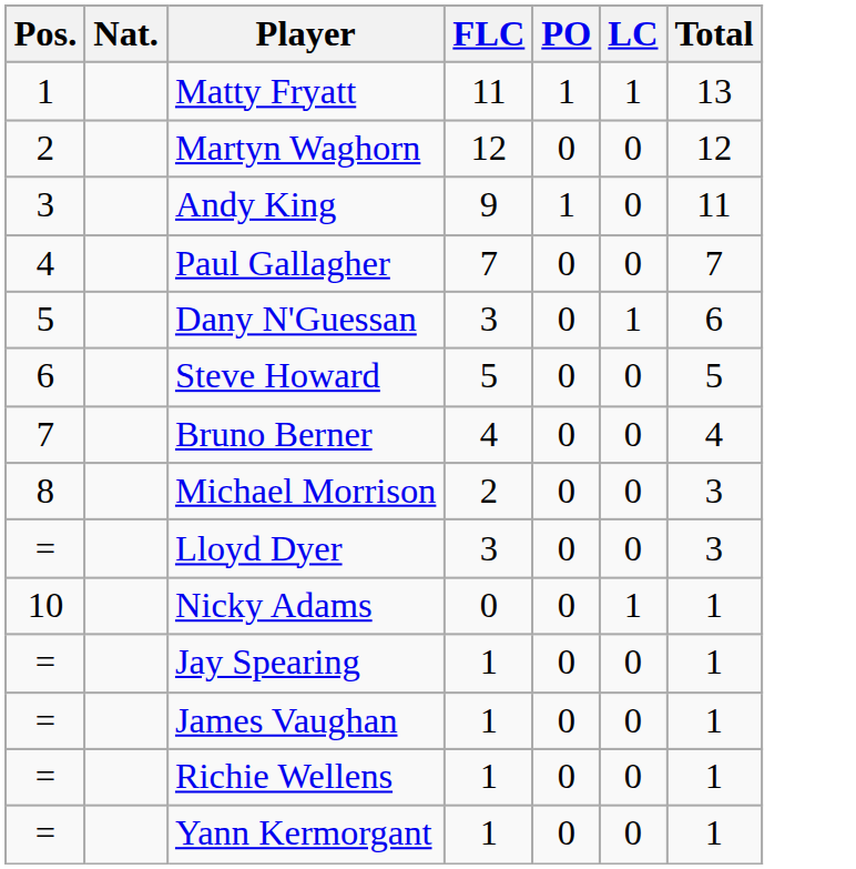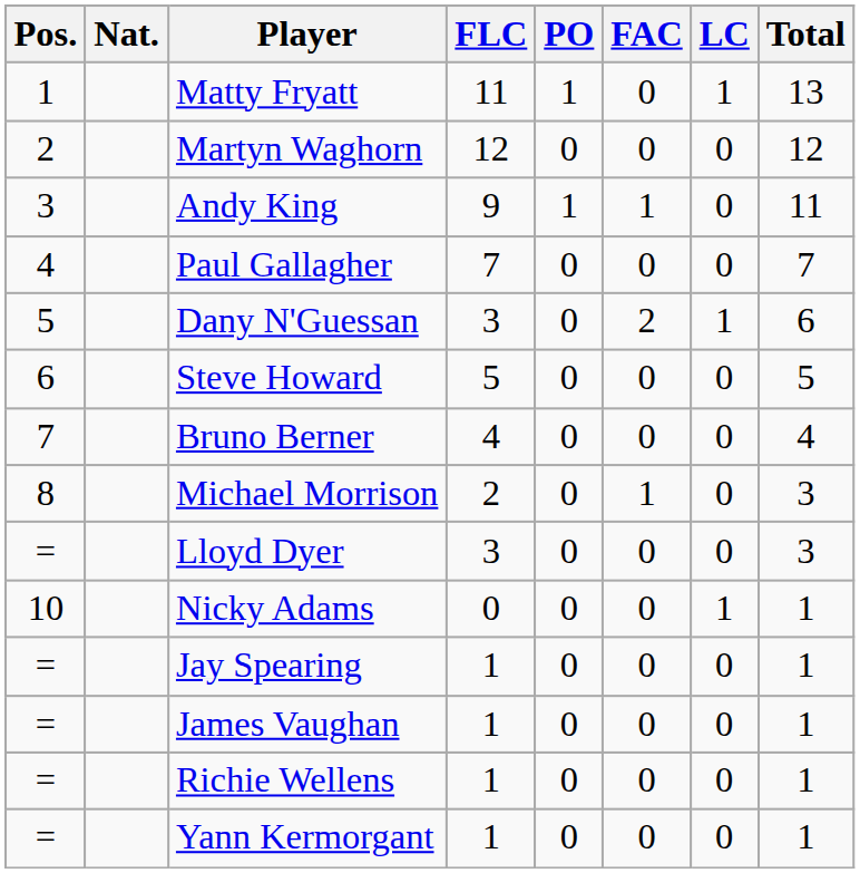+ column: FAC | 0 | 0 | 1 | 0 | 2 | 0 | 0 | 1 | 0 | 0 | 0 | 0 | 0 | 0
